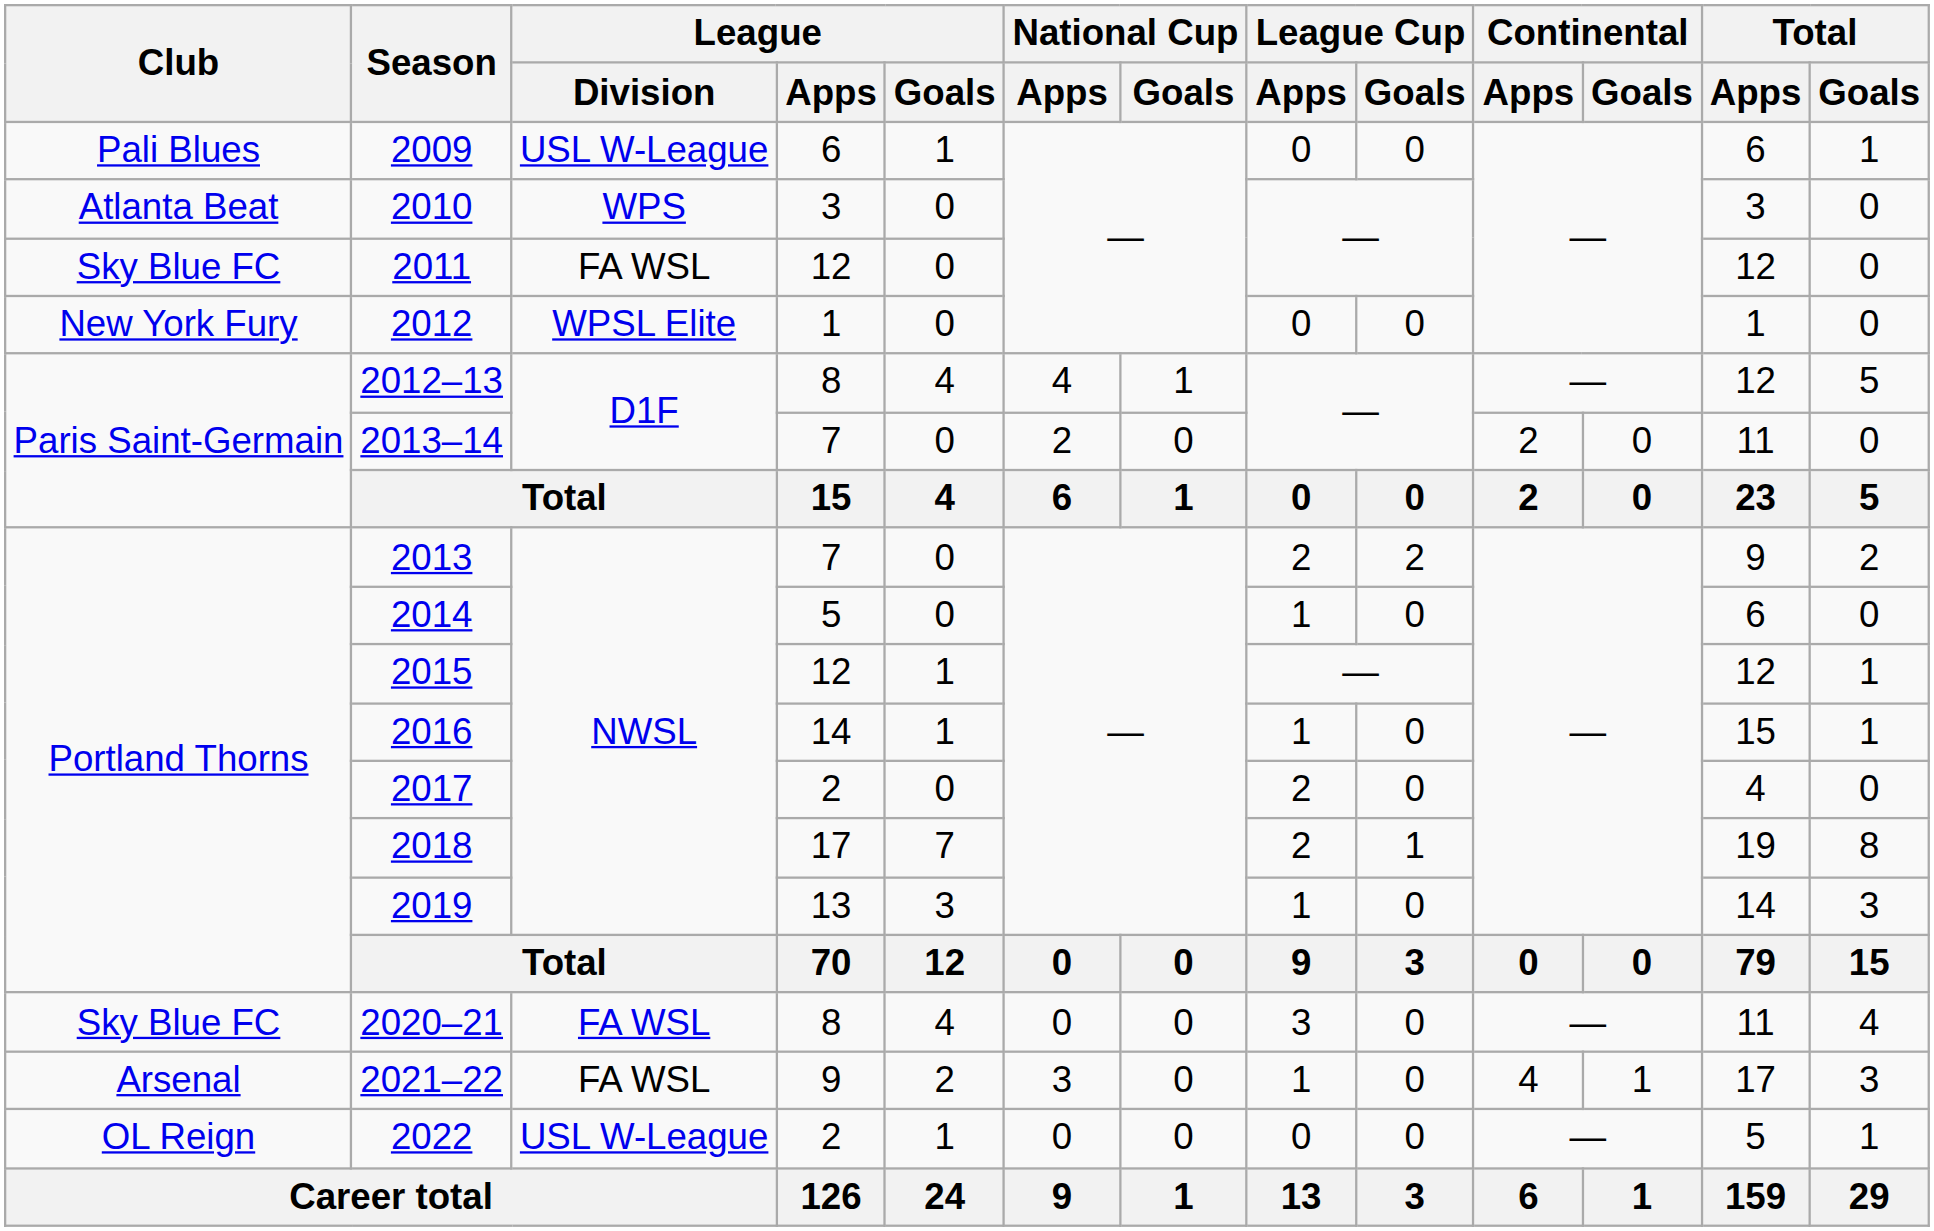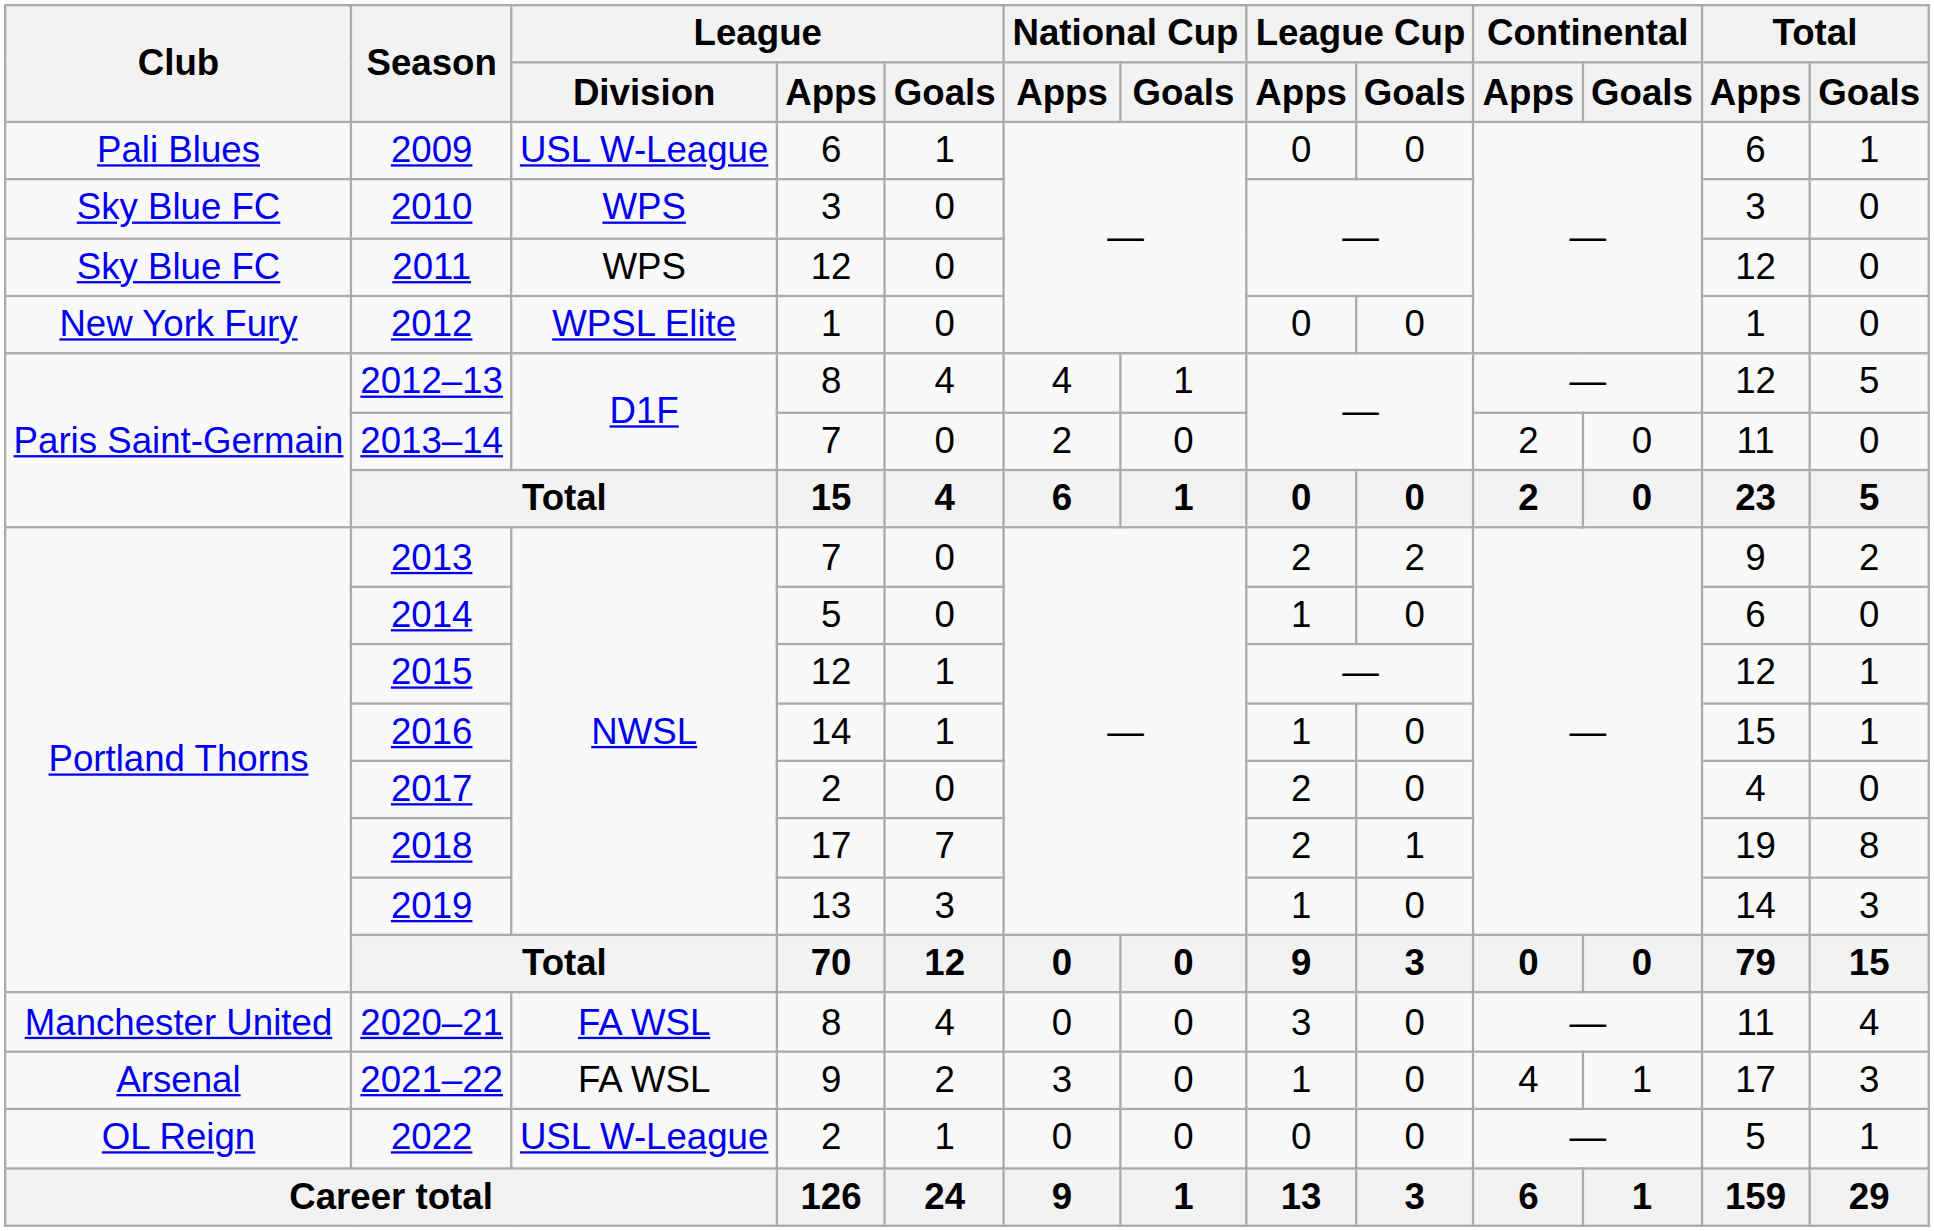2010 | Club: Atlanta Beat -> Sky Blue FC
2011 | League / Division: FA WSL -> WPS
2020–21 | Club: Sky Blue FC -> Manchester United
